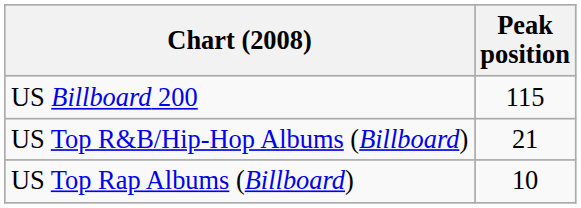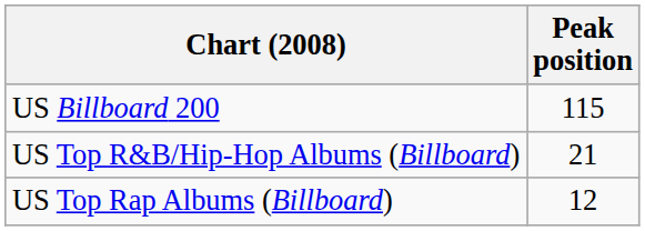US Top Rap Albums (Billboard) | Peak position: 10 -> 12
